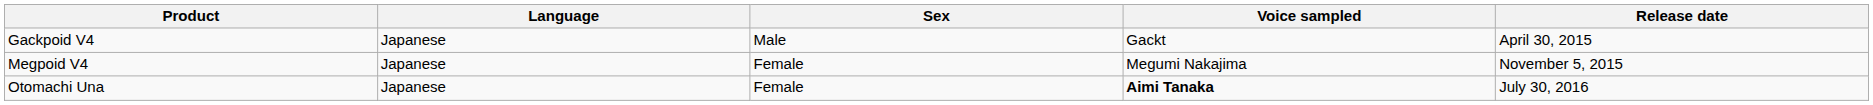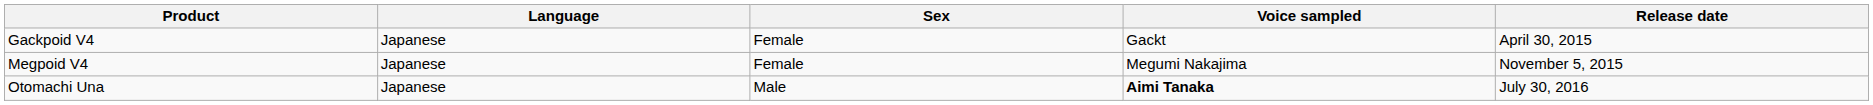Gackpoid V4 | Sex: Male -> Female
Otomachi Una | Sex: Female -> Male
